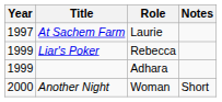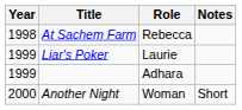At Sachem Farm | Year: 1997 -> 1998
At Sachem Farm | Role: Laurie -> Rebecca
Liar's Poker | Role: Rebecca -> Laurie
